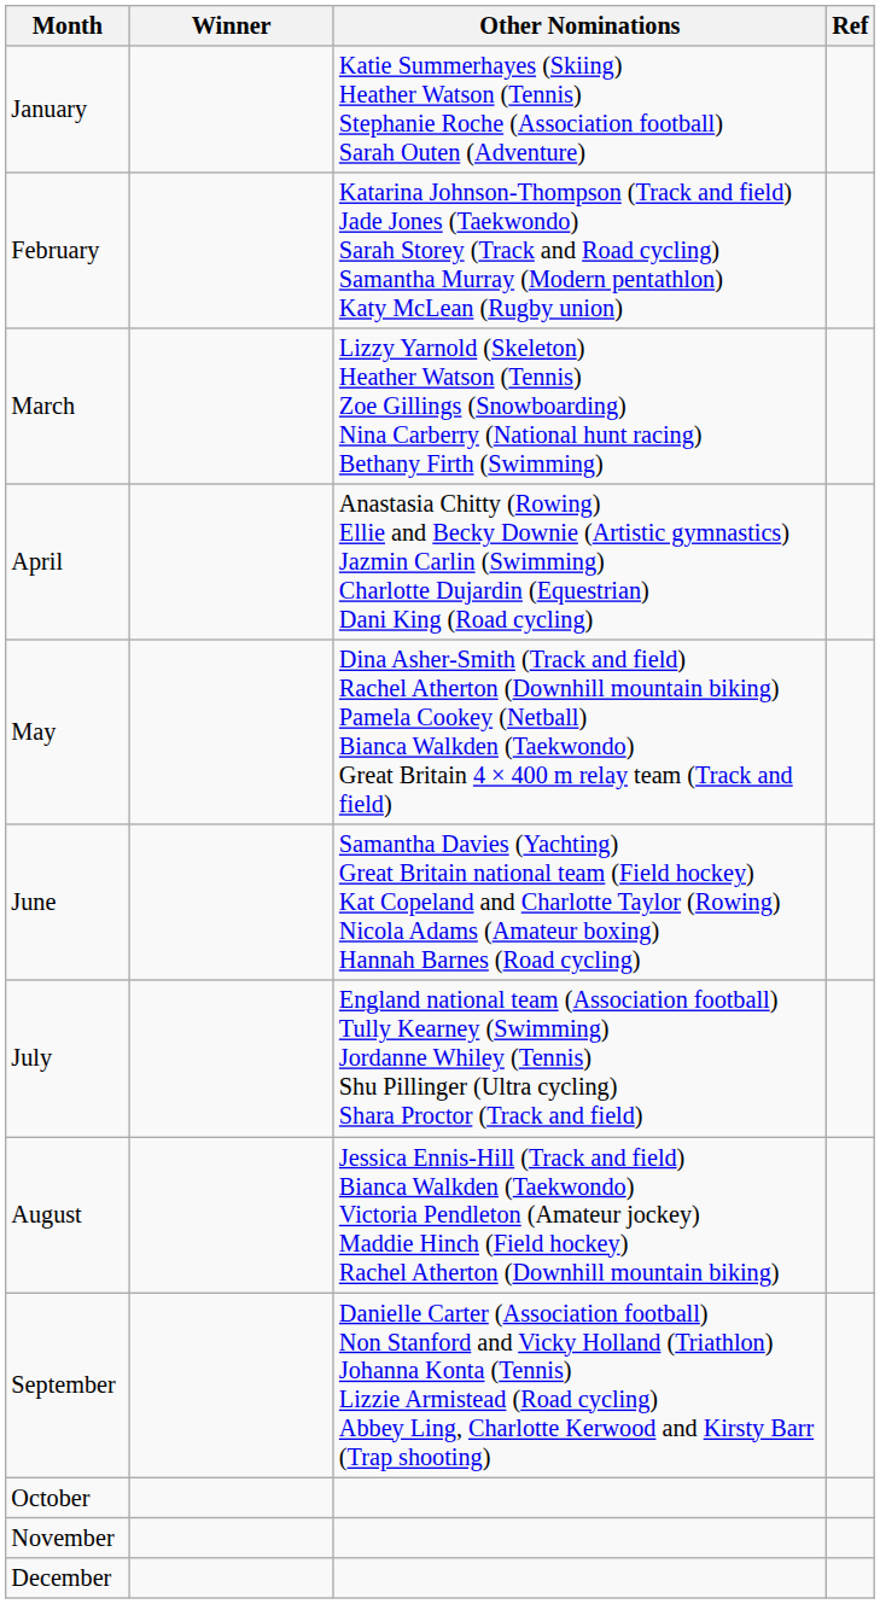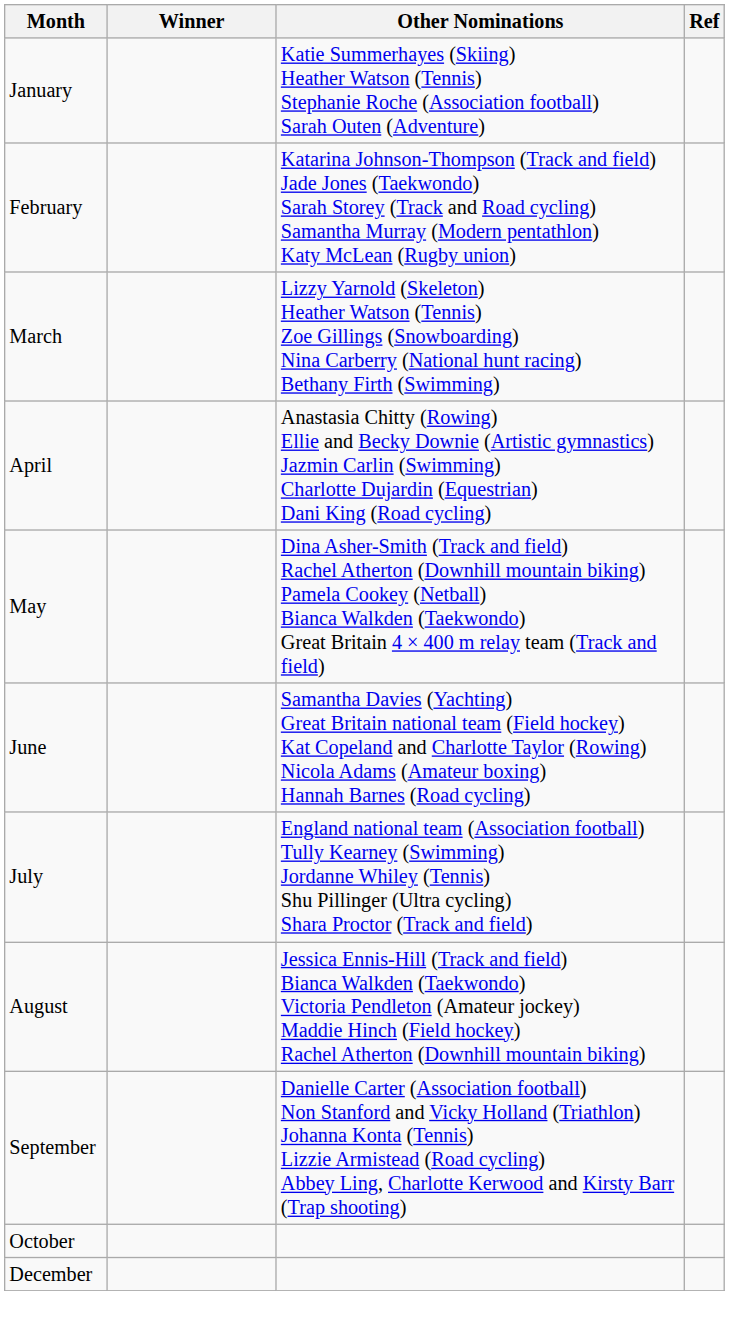- row: November
